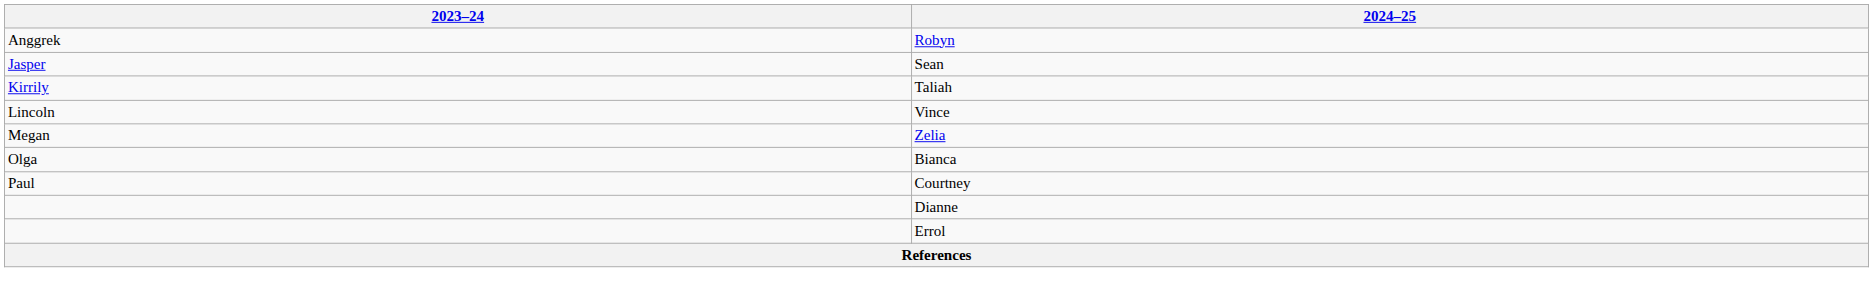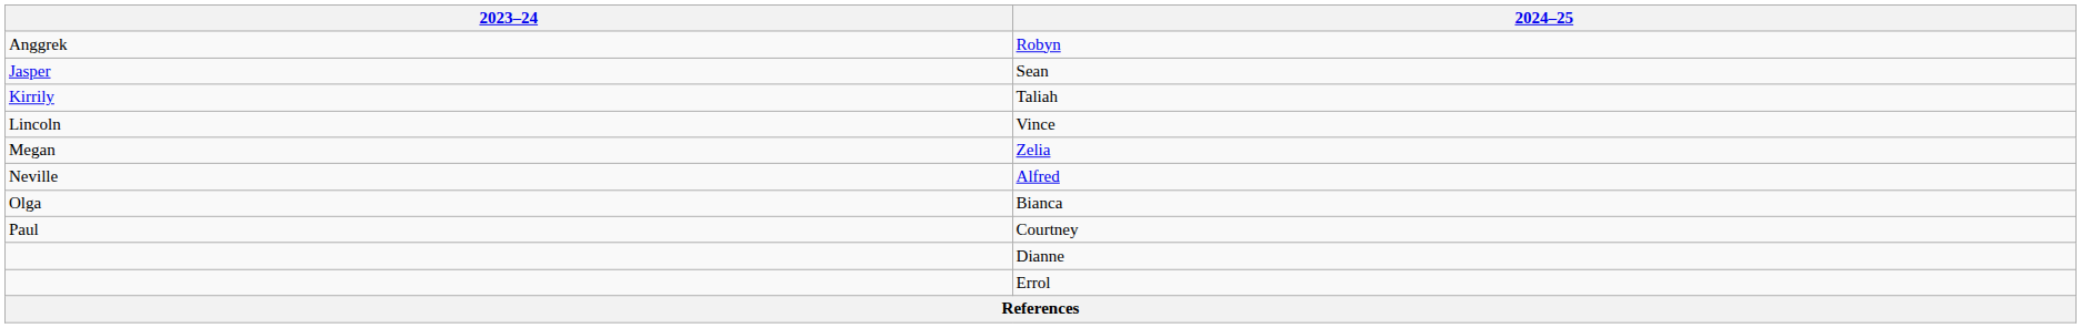+ row: Neville | Alfred
